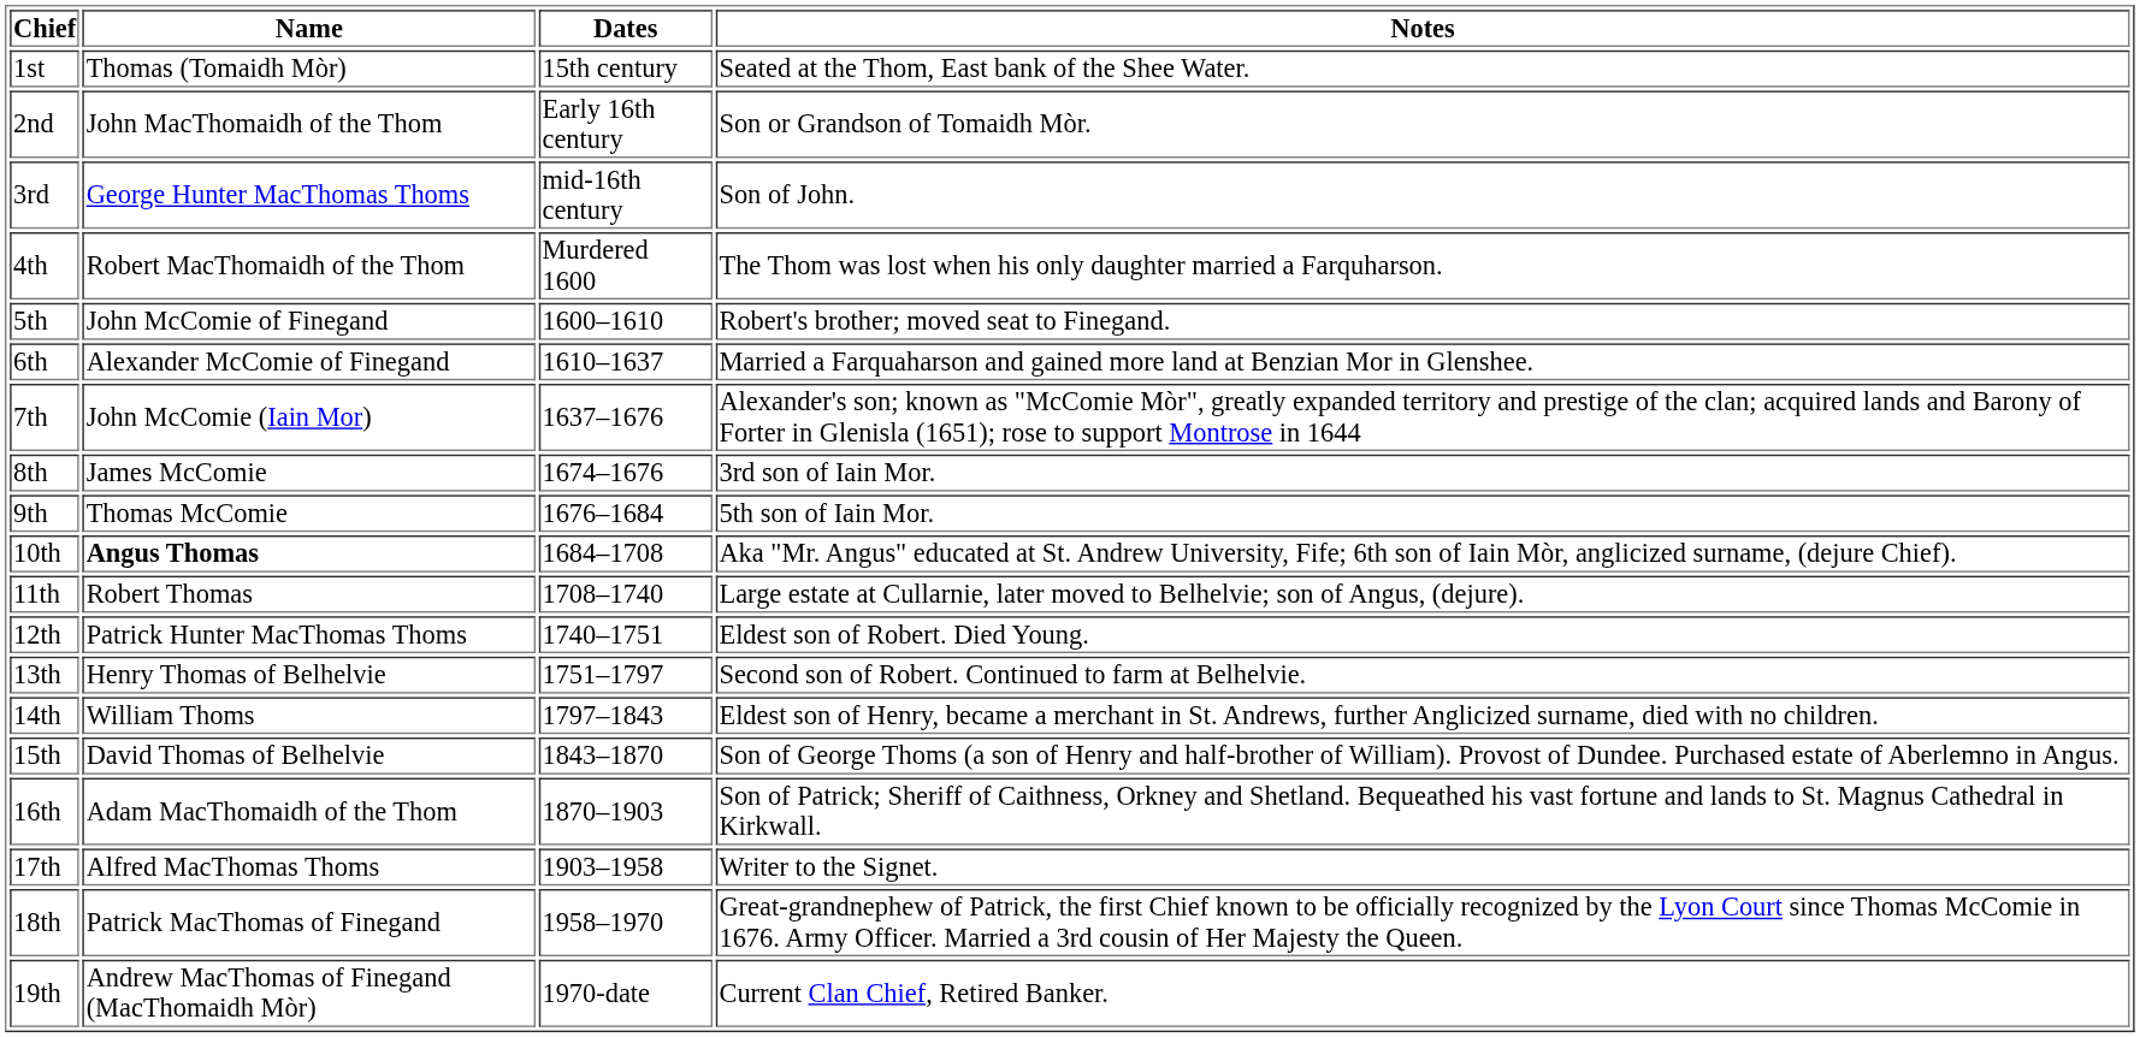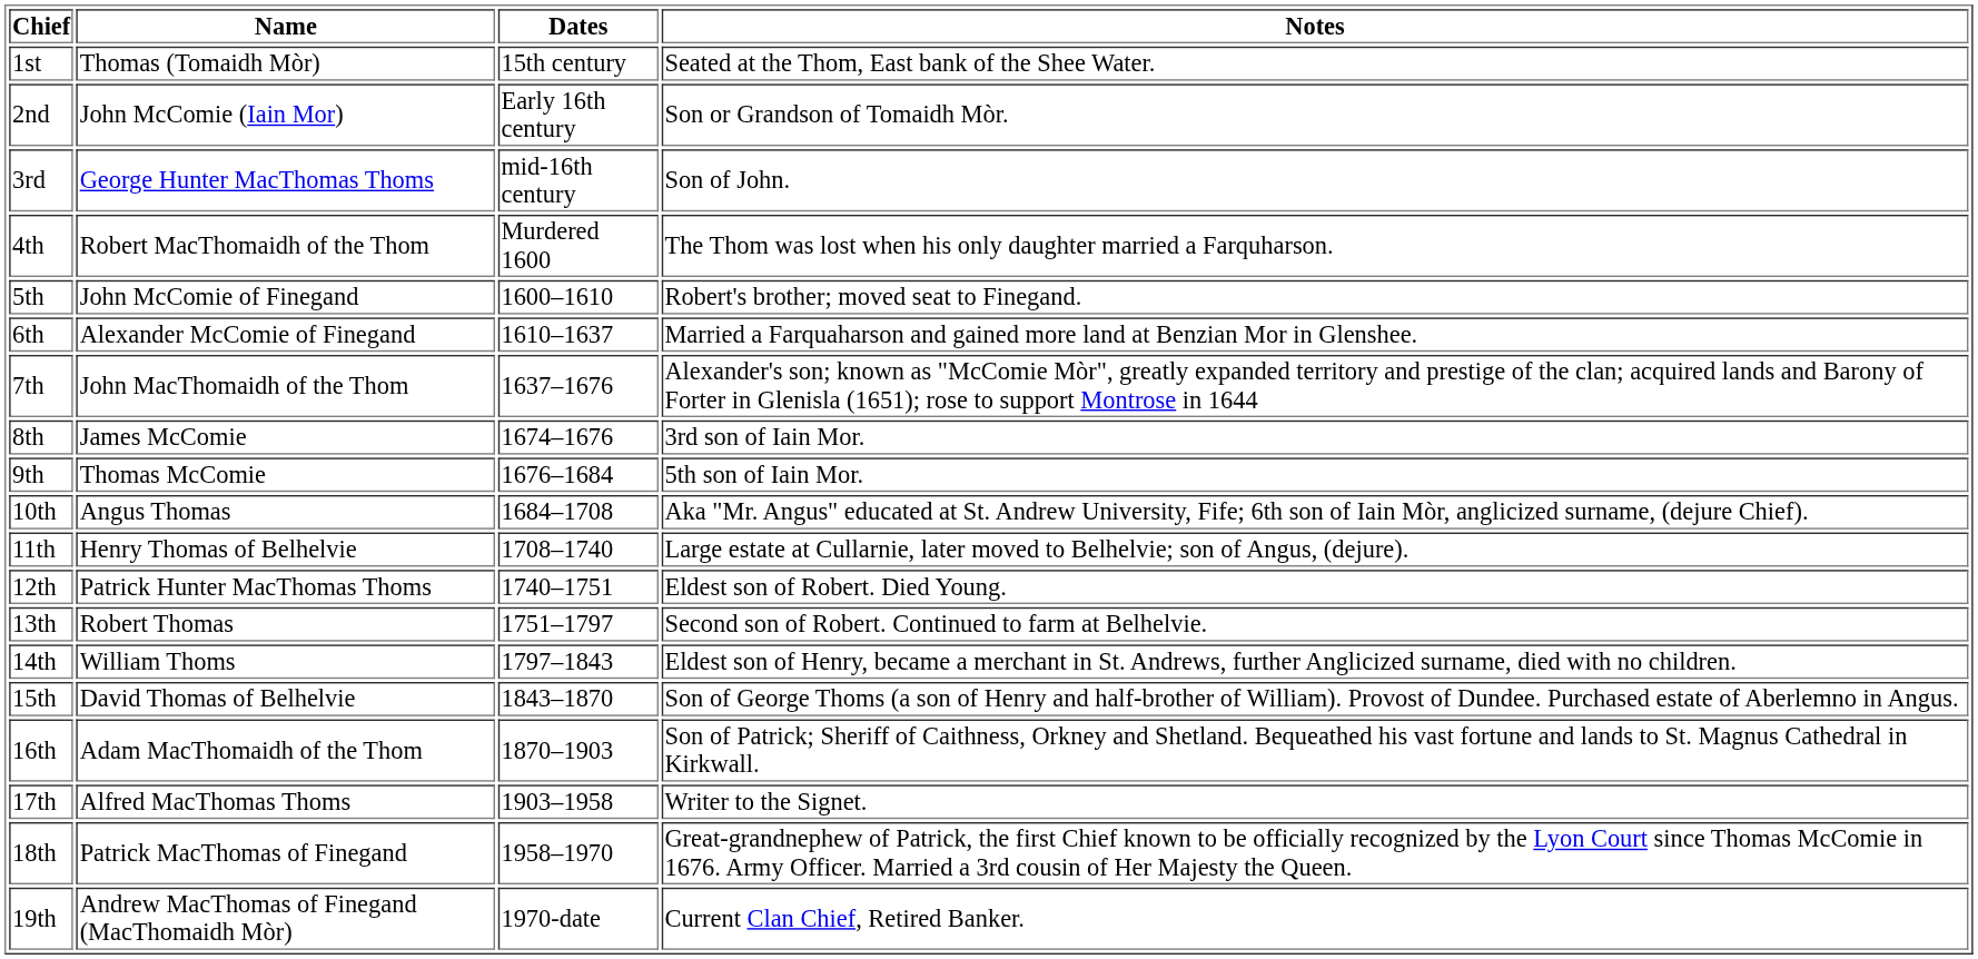2nd | Name: John MacThomaidh of the Thom -> John McComie (Iain Mor)
7th | Name: John McComie (Iain Mor) -> John MacThomaidh of the Thom
10th | Name: bold -> normal
11th | Name: Robert Thomas -> Henry Thomas of Belhelvie
13th | Name: Henry Thomas of Belhelvie -> Robert Thomas
